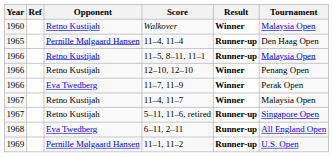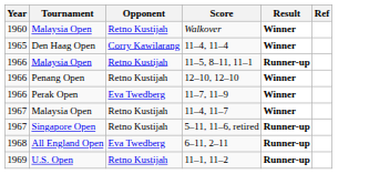columns swapped: Tournament <-> Ref
11–4, 11–4 | Opponent: Pernille Mølgaard Hansen -> Corry Kawilarang
11–4, 11–4 | Result: Runner-up -> Winner
11–1, 11–2 | Opponent: Pernille Mølgaard Hansen -> Retno Kustijah
